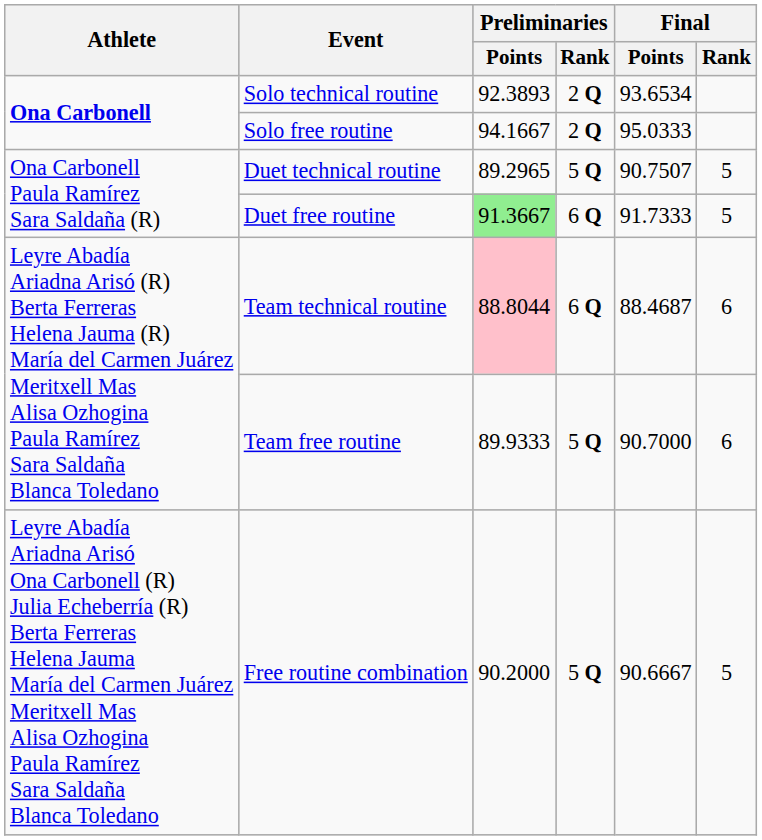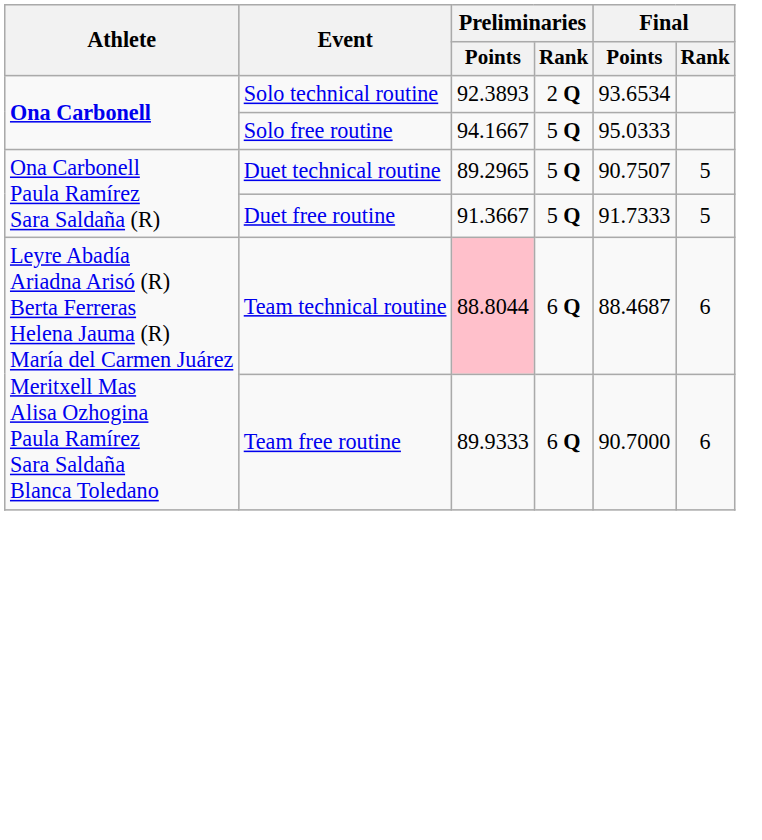Solo free routine | Preliminaries / Rank: 2 Q -> 5 Q
Duet free routine | Preliminaries / Points: lightgreen background -> no background
Duet free routine | Preliminaries / Rank: 6 Q -> 5 Q
Team free routine | Preliminaries / Rank: 5 Q -> 6 Q
- row: Leyre Abadía Ariadna Arisó Ona Carbonell (R) Julia Echeberría (R) Berta Ferreras Helena Jauma María del Carmen Juárez Meritxell Mas Alisa Ozhogina Paula Ramírez Sara Saldaña Blanca Toledano | Free routine combination | 90.2000 | 5 Q | 90.6667 | 5
